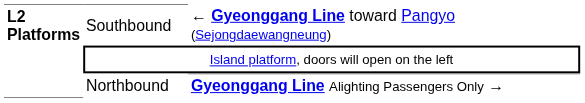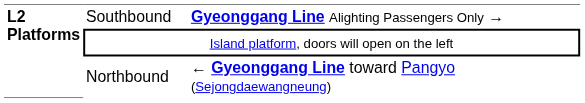Southbound | column 3: ← Gyeonggang Line toward Pangyo (Sejongdaewangneung) -> Gyeonggang Line Alighting Passengers Only →
Northbound | column 3: Gyeonggang Line Alighting Passengers Only → -> ← Gyeonggang Line toward Pangyo (Sejongdaewangneung)
